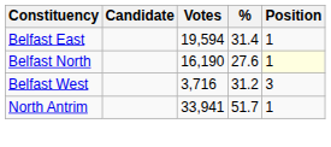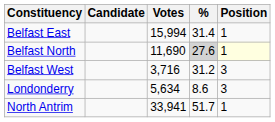Belfast East | Votes: 19,594 -> 15,994
Belfast North | Votes: 16,190 -> 11,690
Belfast North | %: no background -> lightgrey background
+ row: Londonderry | 5,634 | 8.6 | 3
